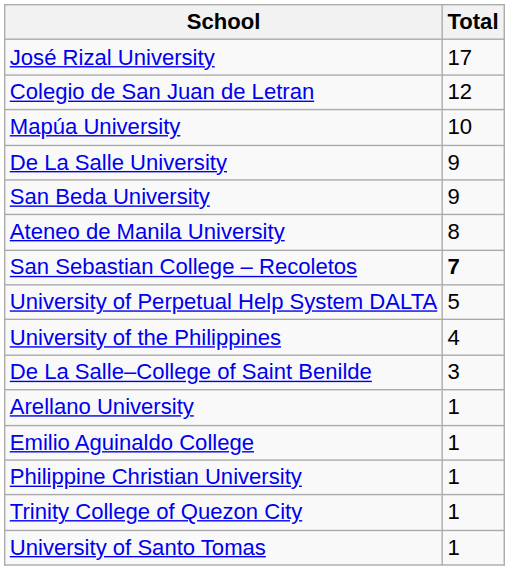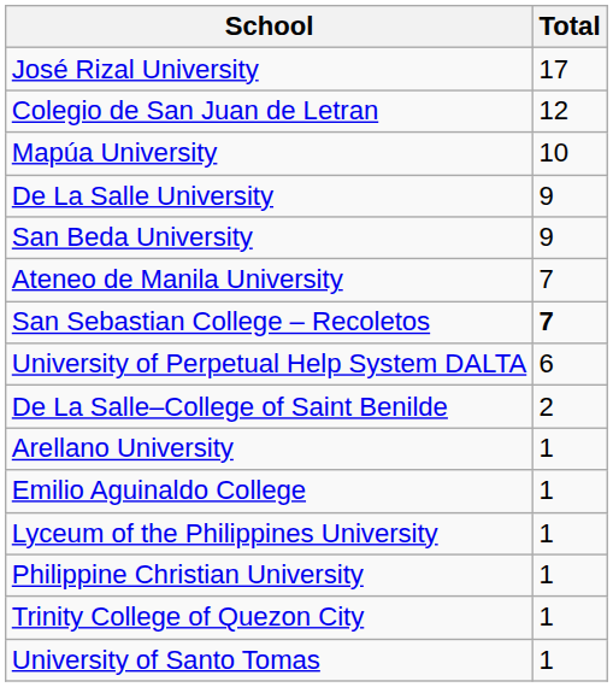Ateneo de Manila University | Total: 8 -> 7
University of Perpetual Help System DALTA | Total: 5 -> 6
- row: University of the Philippines | 4
De La Salle–College of Saint Benilde | Total: 3 -> 2
+ row: Lyceum of the Philippines University | 1
